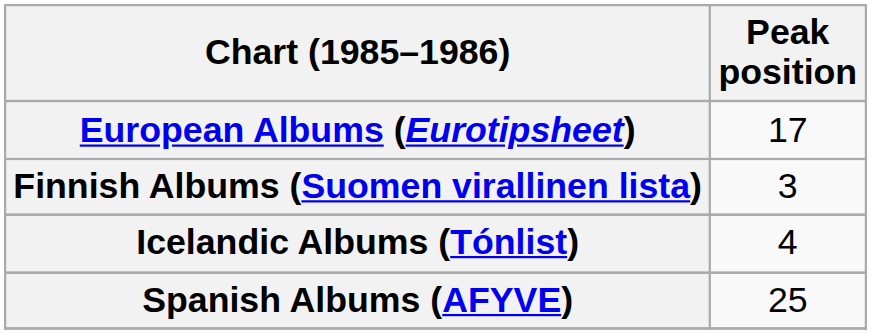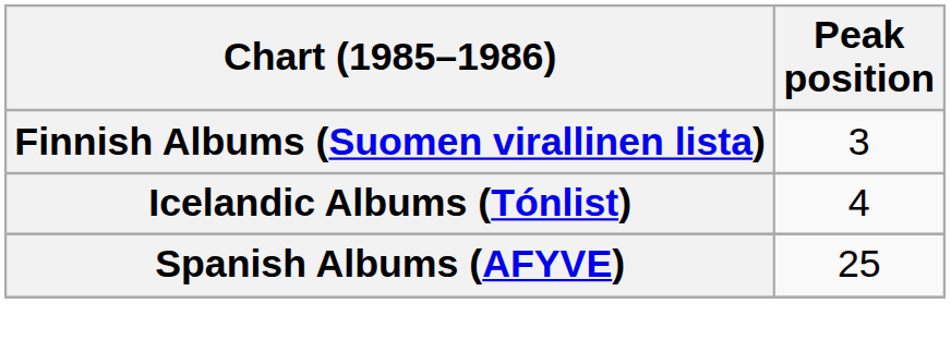- row: European Albums (Eurotipsheet) | 17
